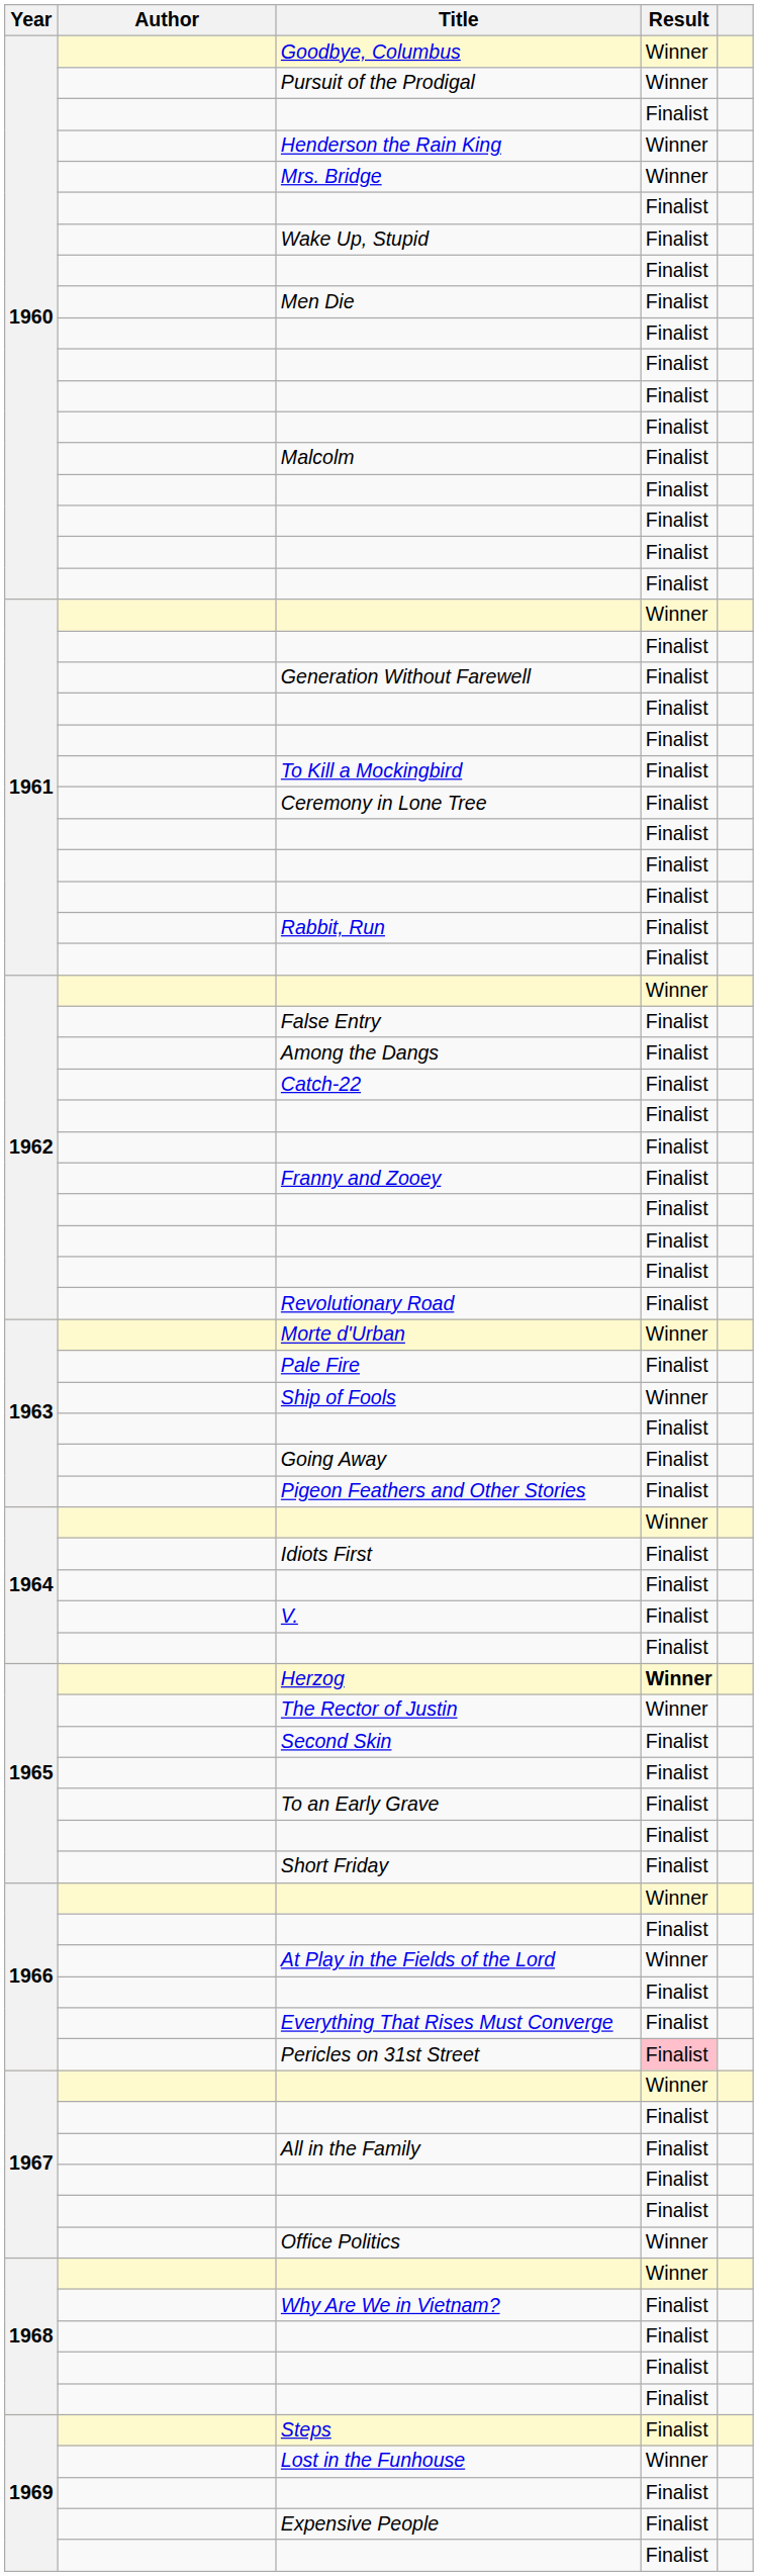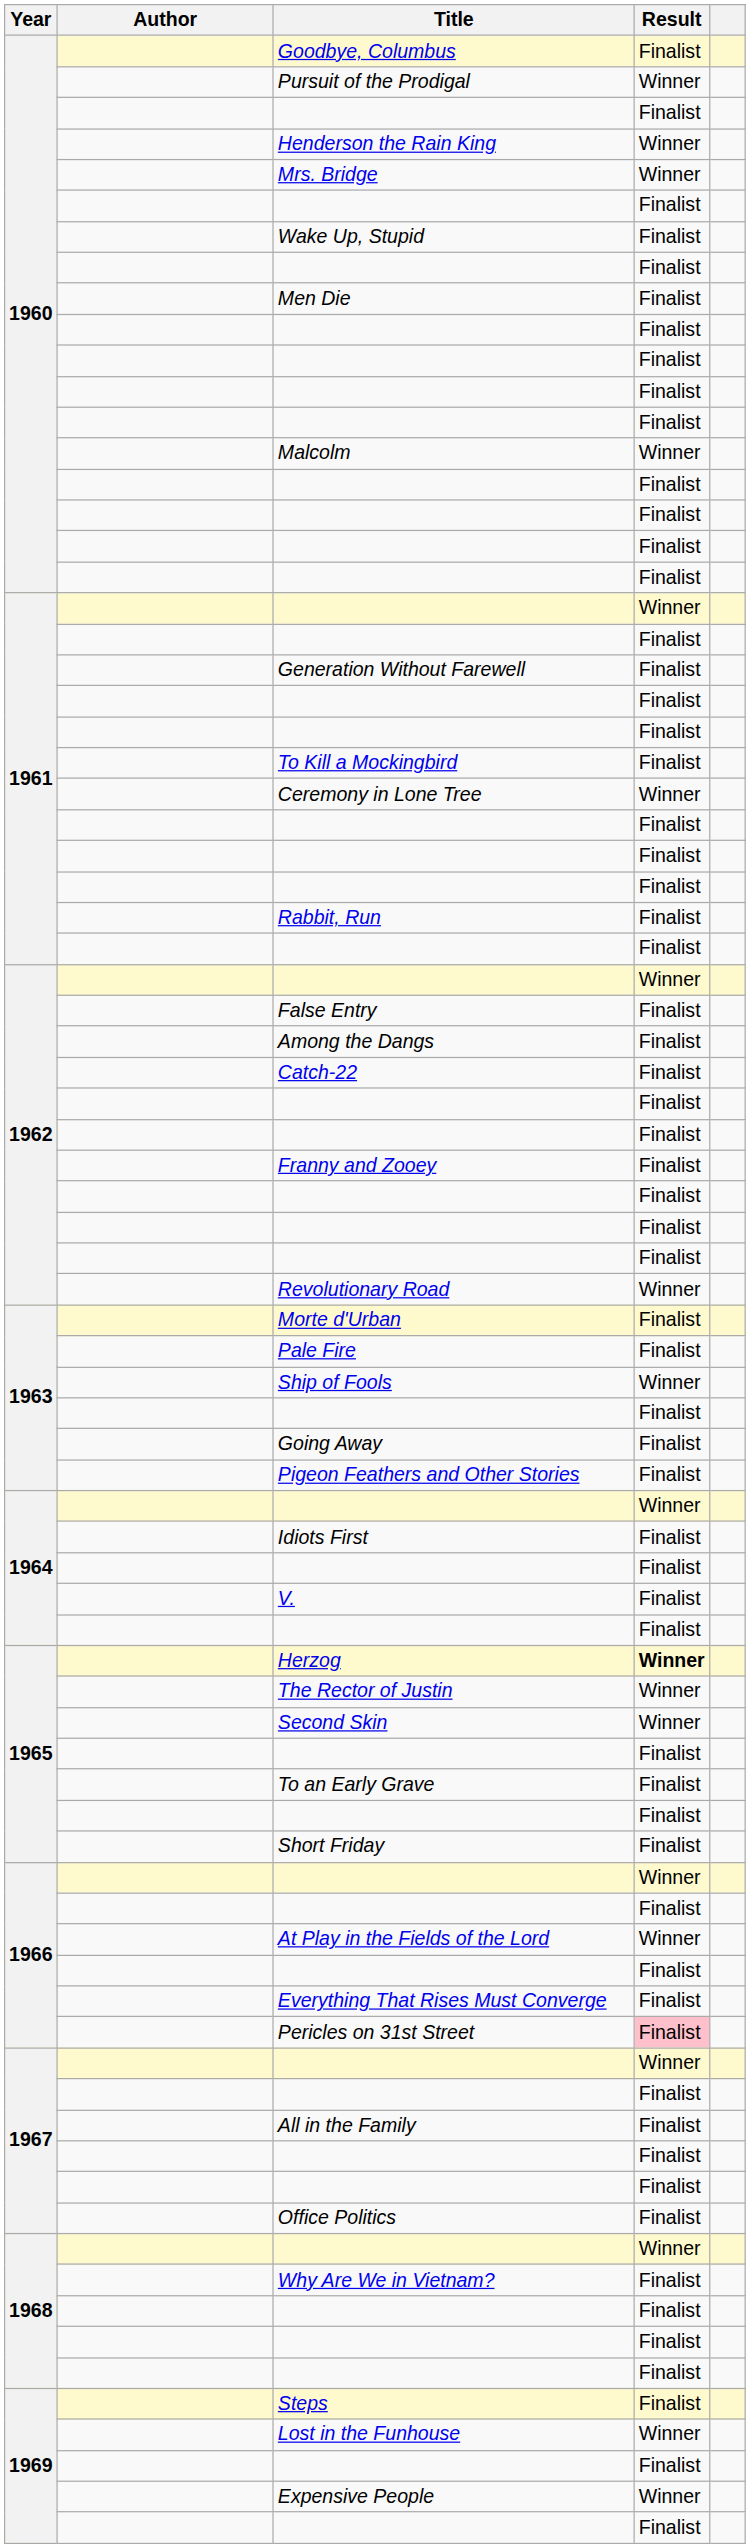Goodbye, Columbus | Result: Winner -> Finalist
Malcolm | Result: Finalist -> Winner
Ceremony in Lone Tree | Result: Finalist -> Winner
Revolutionary Road | Result: Finalist -> Winner
Morte d'Urban | Result: Winner -> Finalist
Second Skin | Result: Finalist -> Winner
Office Politics | Result: Winner -> Finalist
Expensive People | Result: Finalist -> Winner
